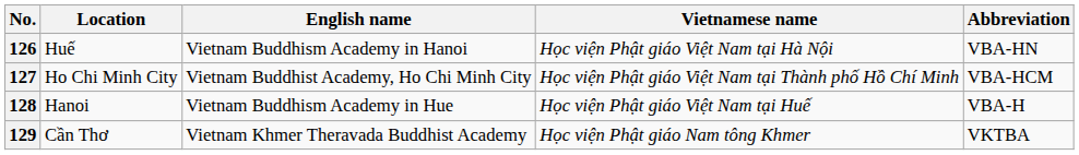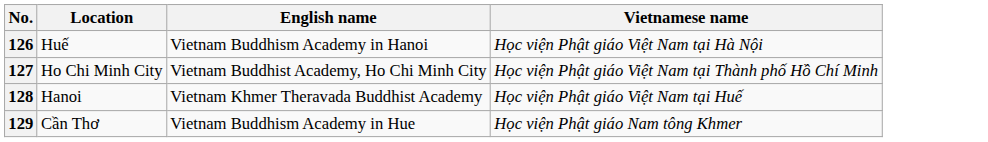- column: Abbreviation | VBA-HN | VBA-HCM | VBA-H | VKTBA
128 | English name: Vietnam Buddhism Academy in Hue -> Vietnam Khmer Theravada Buddhist Academy
129 | English name: Vietnam Khmer Theravada Buddhist Academy -> Vietnam Buddhism Academy in Hue
